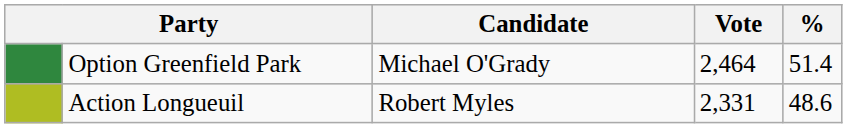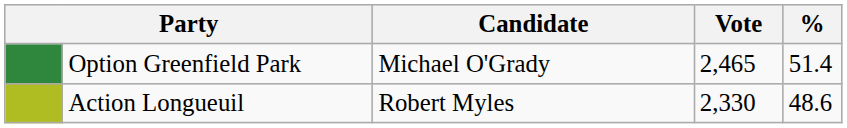Option Greenfield Park | Vote: 2,464 -> 2,465
Action Longueuil | Vote: 2,331 -> 2,330
